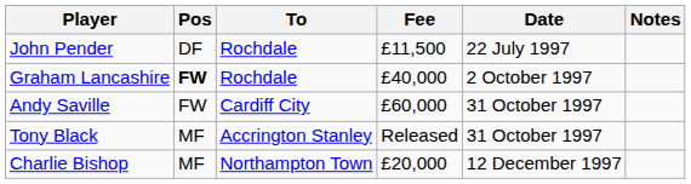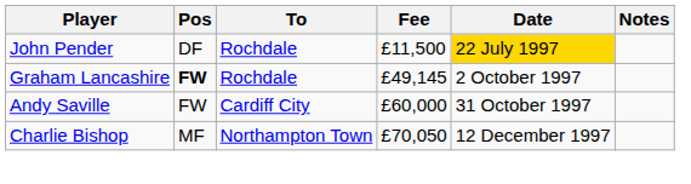John Pender | Date: no background -> gold background
Graham Lancashire | Fee: £40,000 -> £49,145
- row: Tony Black | MF | Accrington Stanley | Released | 31 October 1997
Charlie Bishop | Fee: £20,000 -> £70,050
